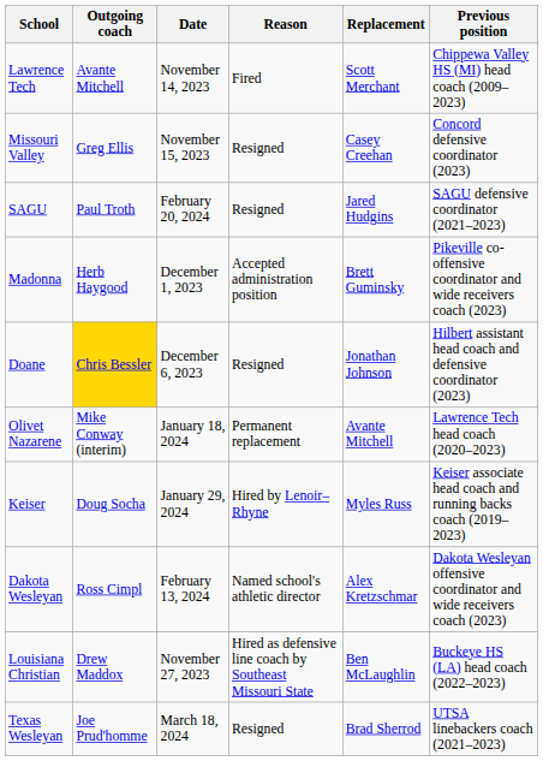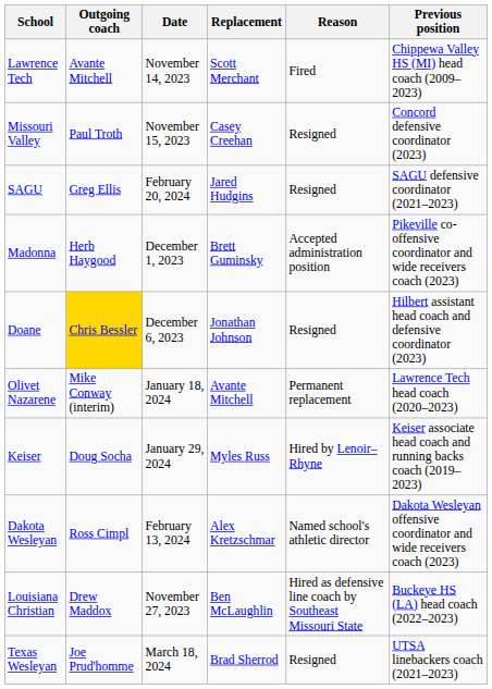columns swapped: Reason <-> Replacement
Missouri Valley | Outgoing coach: Greg Ellis -> Paul Troth
SAGU | Outgoing coach: Paul Troth -> Greg Ellis
